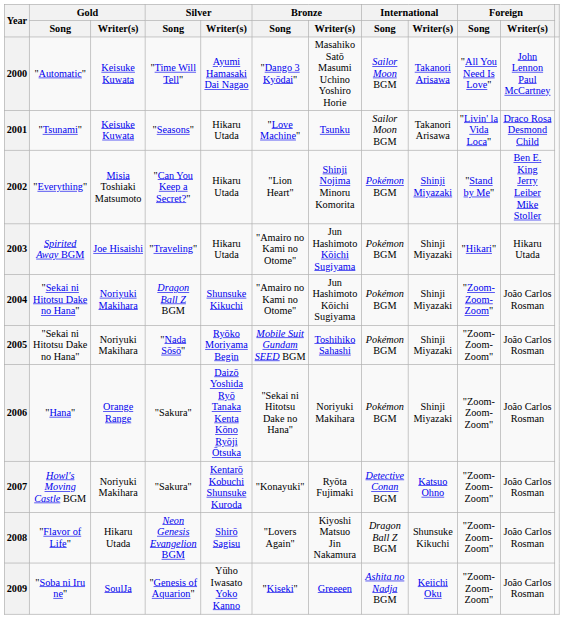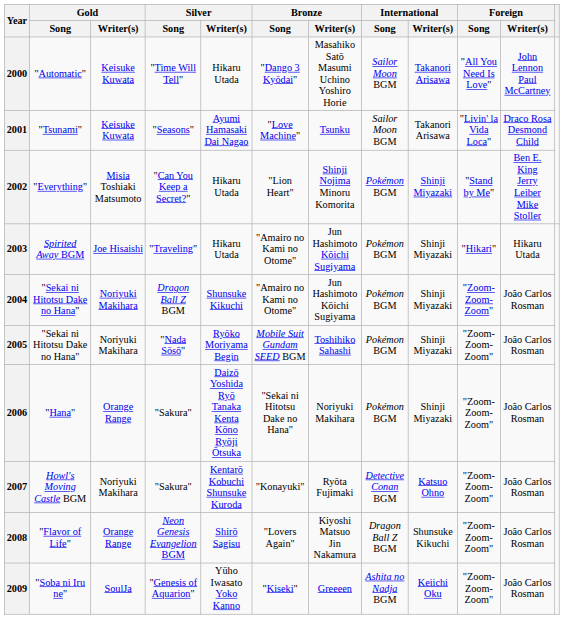2000 | Silver / Writer(s): Ayumi Hamasaki Dai Nagao -> Hikaru Utada
2001 | Silver / Writer(s): Hikaru Utada -> Ayumi Hamasaki Dai Nagao
2008 | Gold / Writer(s): Hikaru Utada -> Orange Range
